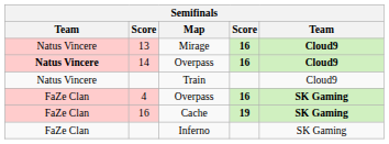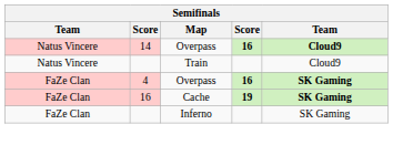- row: Natus Vincere | 13 | Mirage | 16 | Cloud9
14 | column 1: bold -> normal
